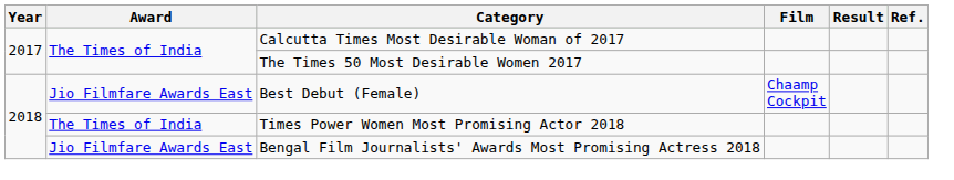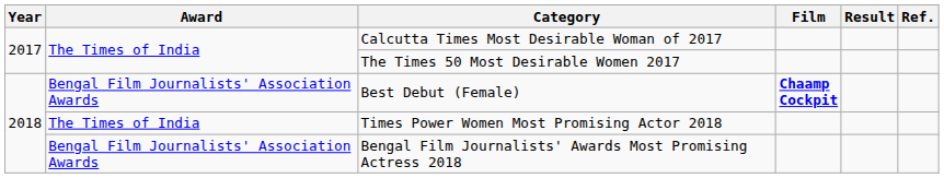Best Debut (Female) | Award: Jio Filmfare Awards East -> Bengal Film Journalists' Association Awards
Best Debut (Female) | Film: normal -> bold
Bengal Film Journalists' Awards Most Promising Actress 2018 | Award: Jio Filmfare Awards East -> Bengal Film Journalists' Association Awards
